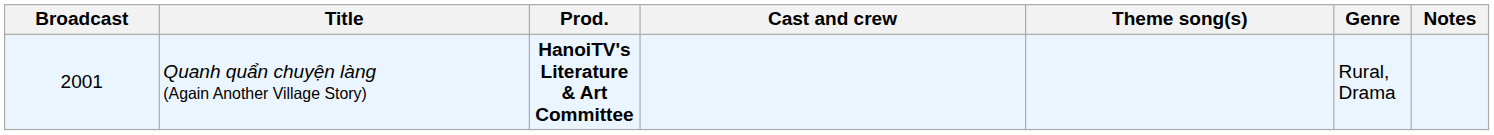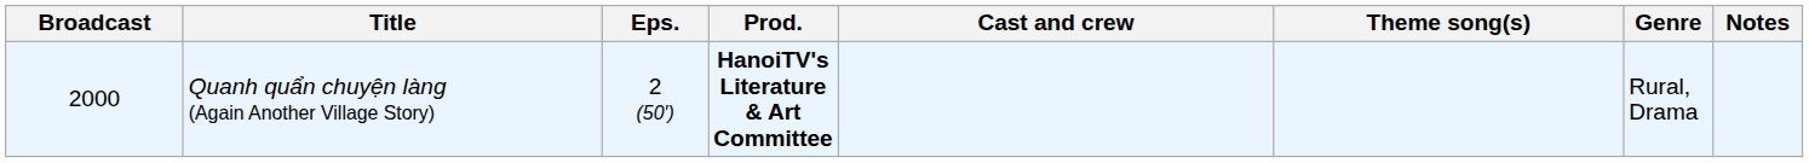+ column: Eps. | 2 (50′)
Quanh quẩn chuyện làng (Again Another Village Story) | Broadcast: 2001 -> 2000
